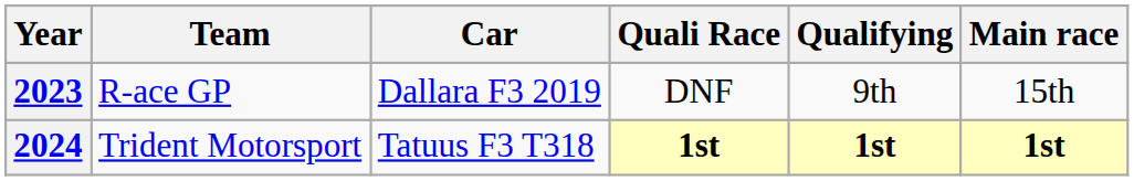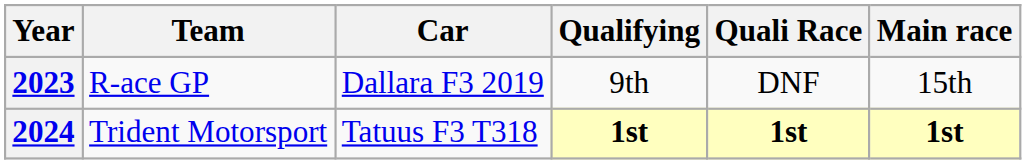columns swapped: Qualifying <-> Quali Race
